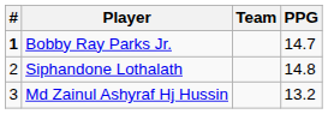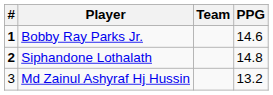Bobby Ray Parks Jr. | PPG: 14.7 -> 14.6
Siphandone Lothalath | #: normal -> bold
